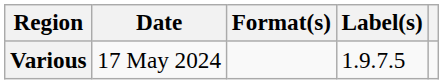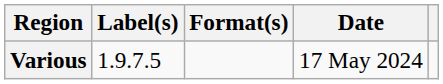columns swapped: Date <-> Label(s)
